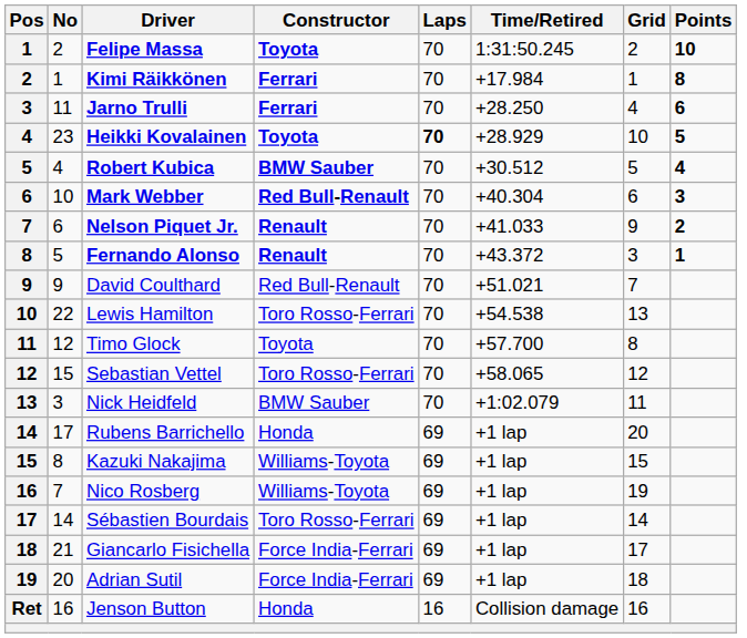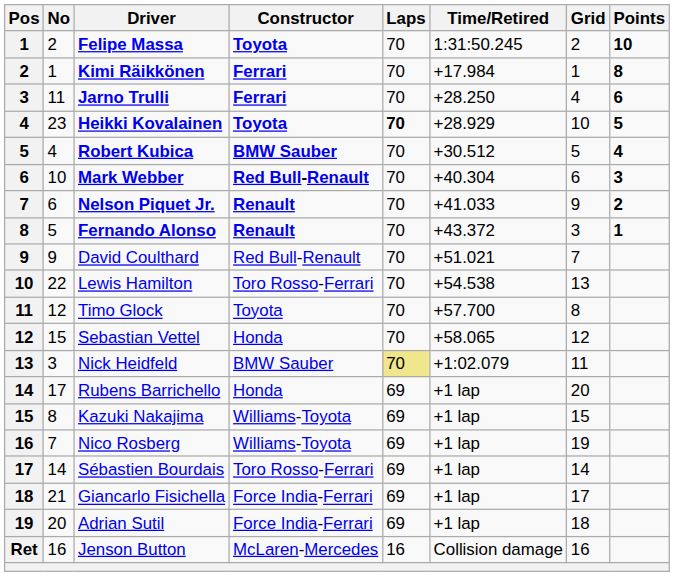Sebastian Vettel | Constructor: Toro Rosso-Ferrari -> Honda
Nick Heidfeld | Laps: no background -> khaki background
Jenson Button | Constructor: Honda -> McLaren-Mercedes
